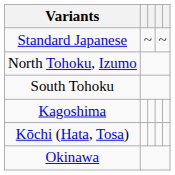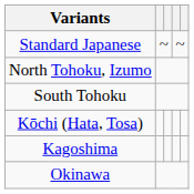rows swapped: Kōchi (Hata, Tosa) <-> Kagoshima
